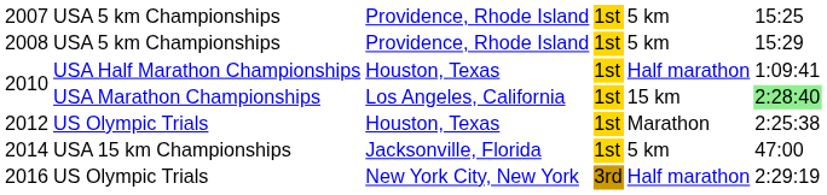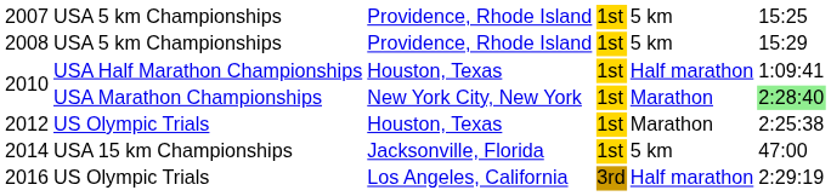2010 / USA Marathon Championships | column 3: Los Angeles, California -> New York City, New York
2010 / USA Marathon Championships | column 5: 15 km -> Marathon
2016 | column 3: New York City, New York -> Los Angeles, California
